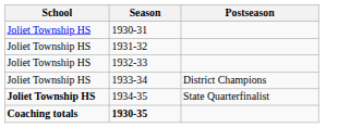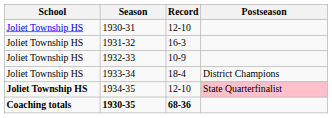+ column: Record | 12-10 | 16-3 | 10-9 | 18-4 | 12-10 | 68-36
1934-35 | Postseason: no background -> pink background
